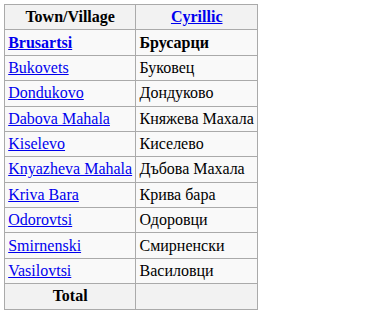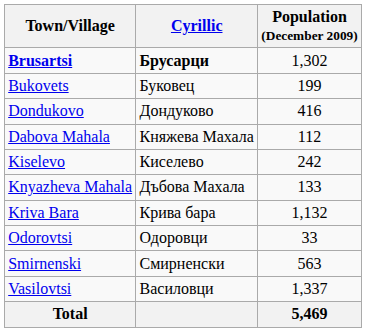+ column: Population (December 2009) | 1,302 | 199 | 416 | 112 | 242 | 133 | 1,132 | 33 | 563 | 1,337 | 5,469
